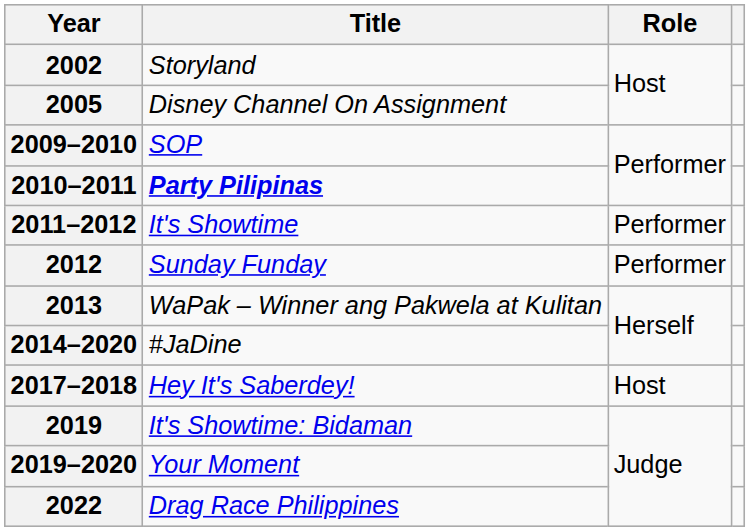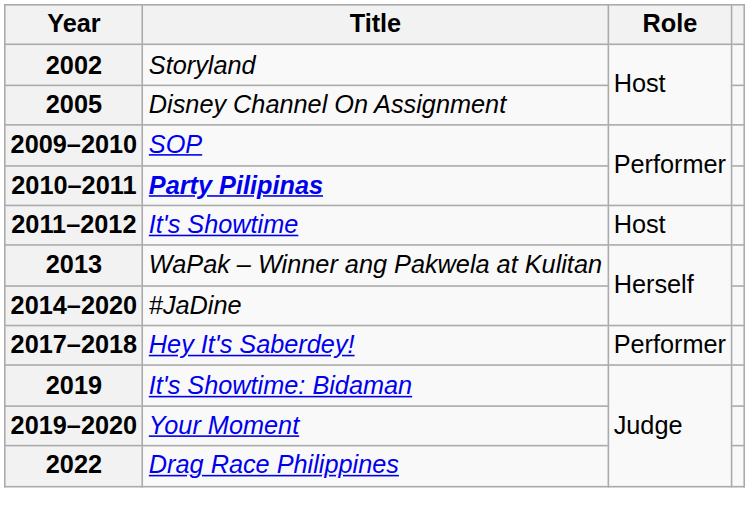2011–2012 | Role: Performer -> Host
- row: 2012 | Sunday Funday | Performer
2017–2018 | Role: Host -> Performer
